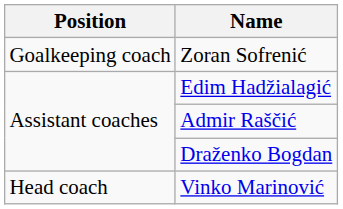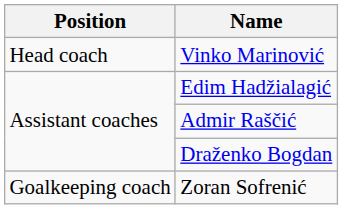rows swapped: Vinko Marinović <-> Zoran Sofrenić
